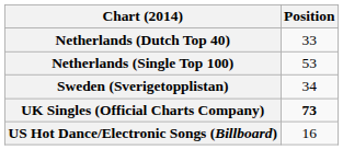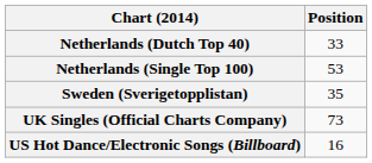Sweden (Sverigetopplistan) | Position: 34 -> 35
UK Singles (Official Charts Company) | Position: bold -> normal
